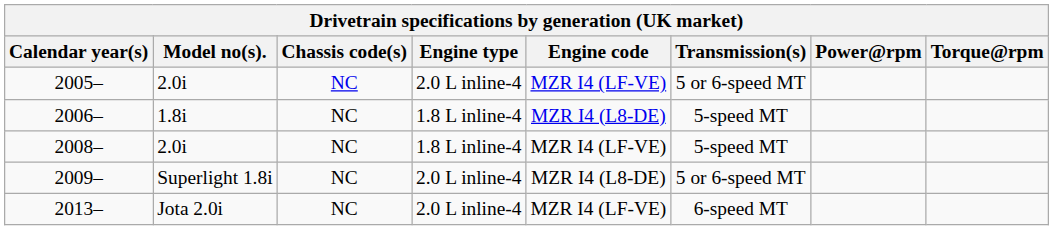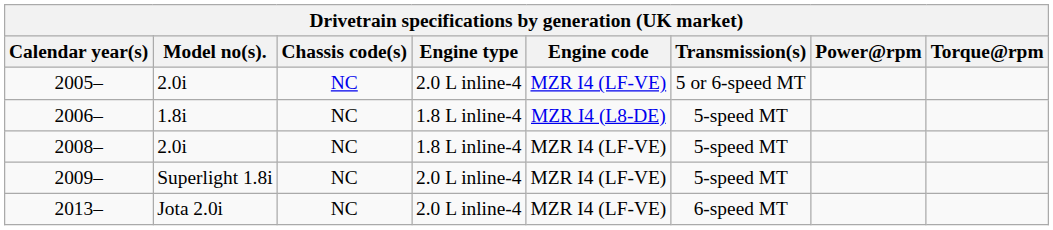2009– | Engine code: MZR I4 (L8-DE) -> MZR I4 (LF-VE)
2009– | Transmission(s): 5 or 6-speed MT -> 5-speed MT
